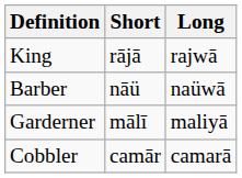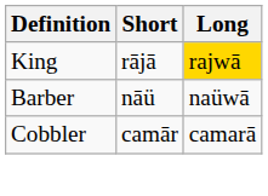King | Long: no background -> gold background
- row: Garderner | mālī | maliyā
